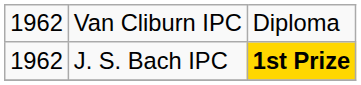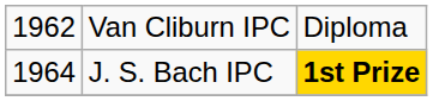J. S. Bach IPC | column 1: 1962 -> 1964
